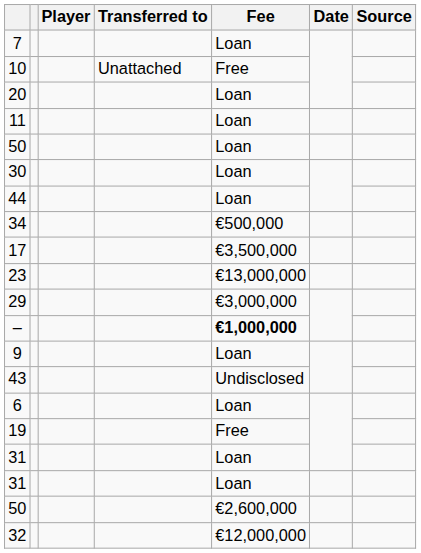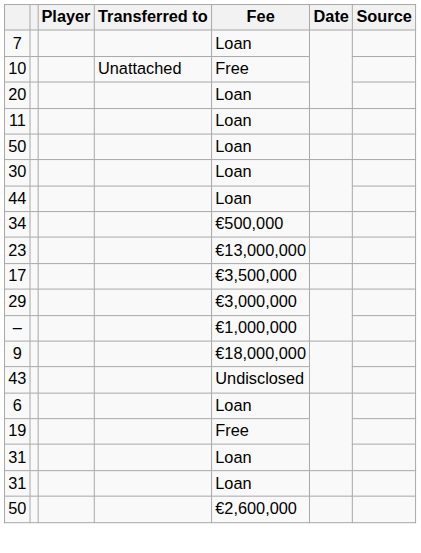rows swapped: 23 <-> 17
– | Fee: bold -> normal
9 | Fee: Loan -> €18,000,000
- row: 32 | €12,000,000
